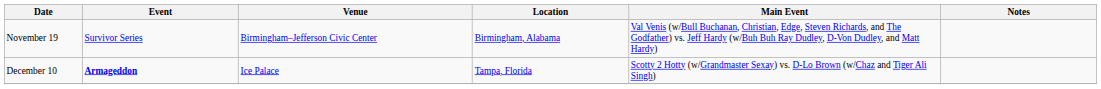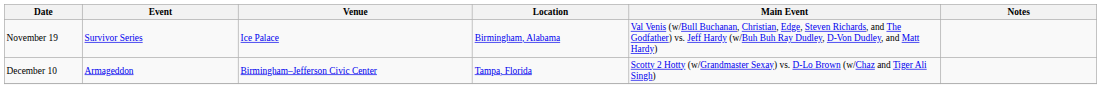November 19 | Venue: Birmingham–Jefferson Civic Center -> Ice Palace
December 10 | Event: bold -> normal
December 10 | Venue: Ice Palace -> Birmingham–Jefferson Civic Center
